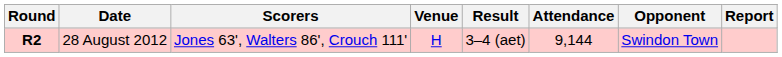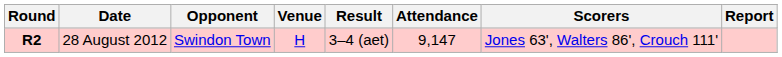columns swapped: Opponent <-> Scorers
28 August 2012 | Attendance: 9,144 -> 9,147
